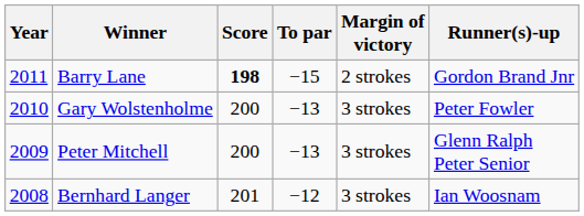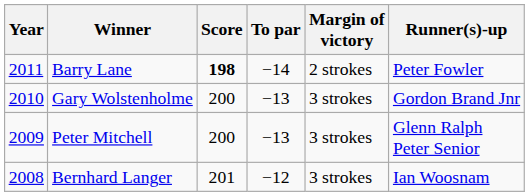Barry Lane | To par: −15 -> −14
Barry Lane | Runner(s)-up: Gordon Brand Jnr -> Peter Fowler
Gary Wolstenholme | Runner(s)-up: Peter Fowler -> Gordon Brand Jnr
